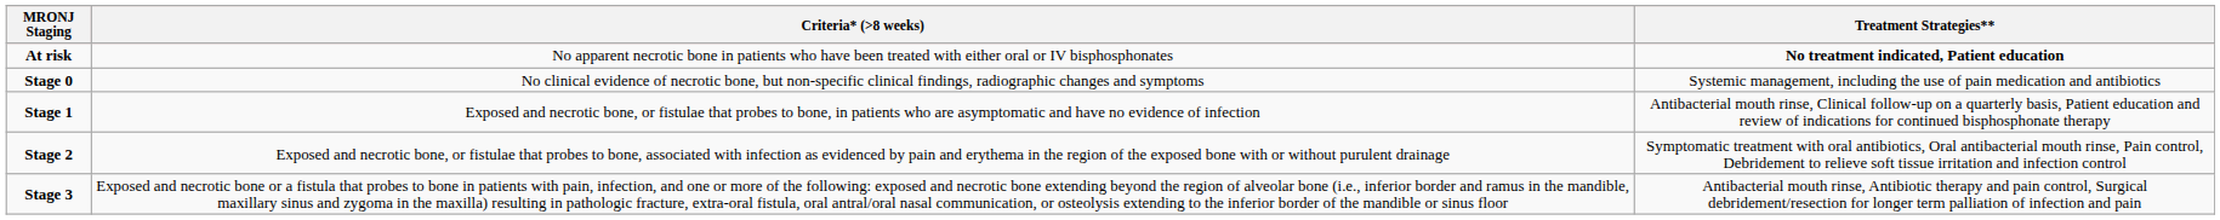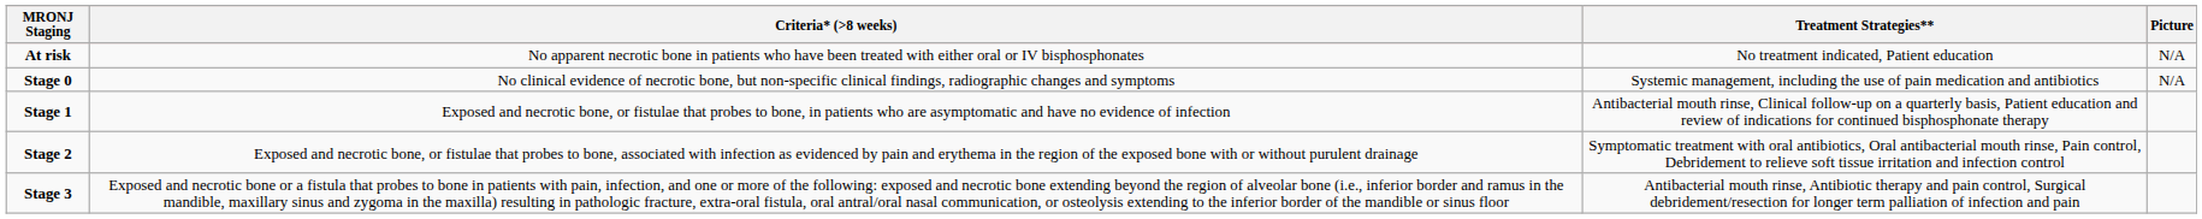+ column: Picture | N/A | N/A
At risk | Treatment Strategies**: bold -> normal
